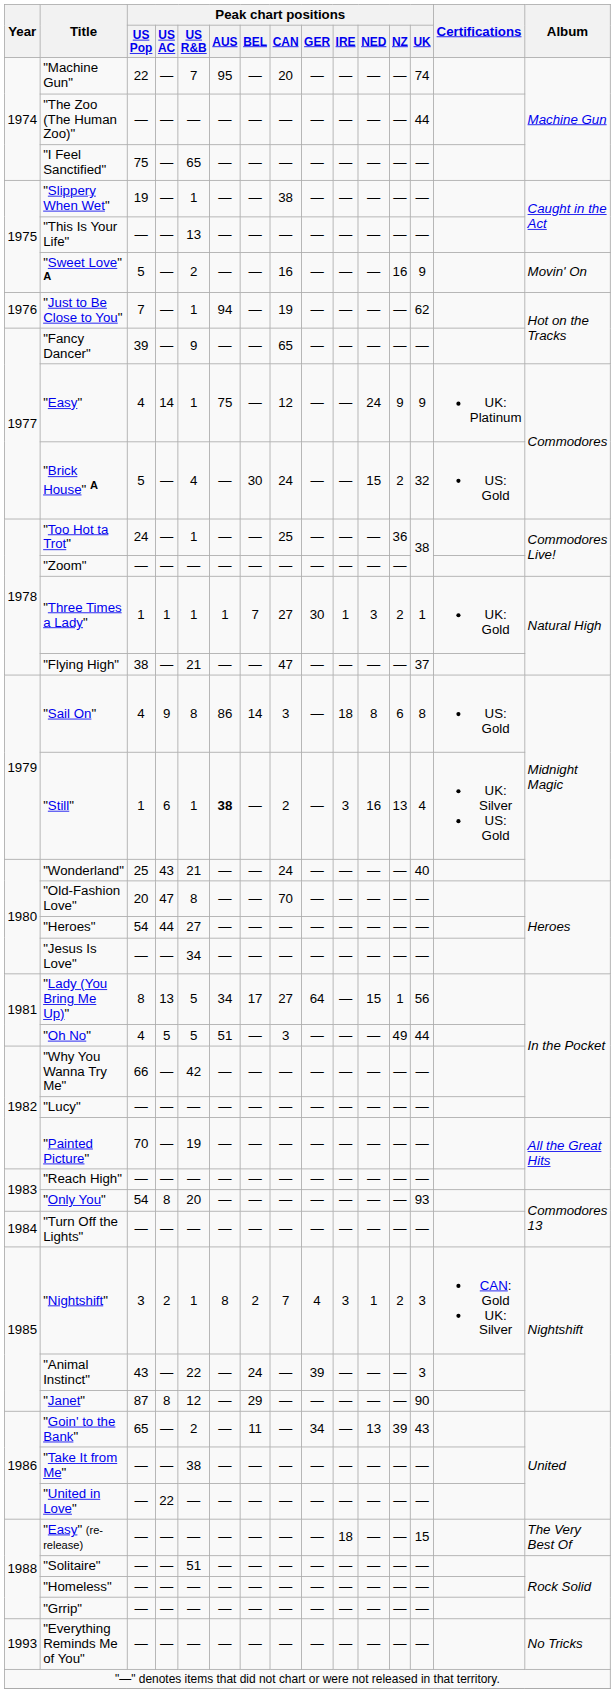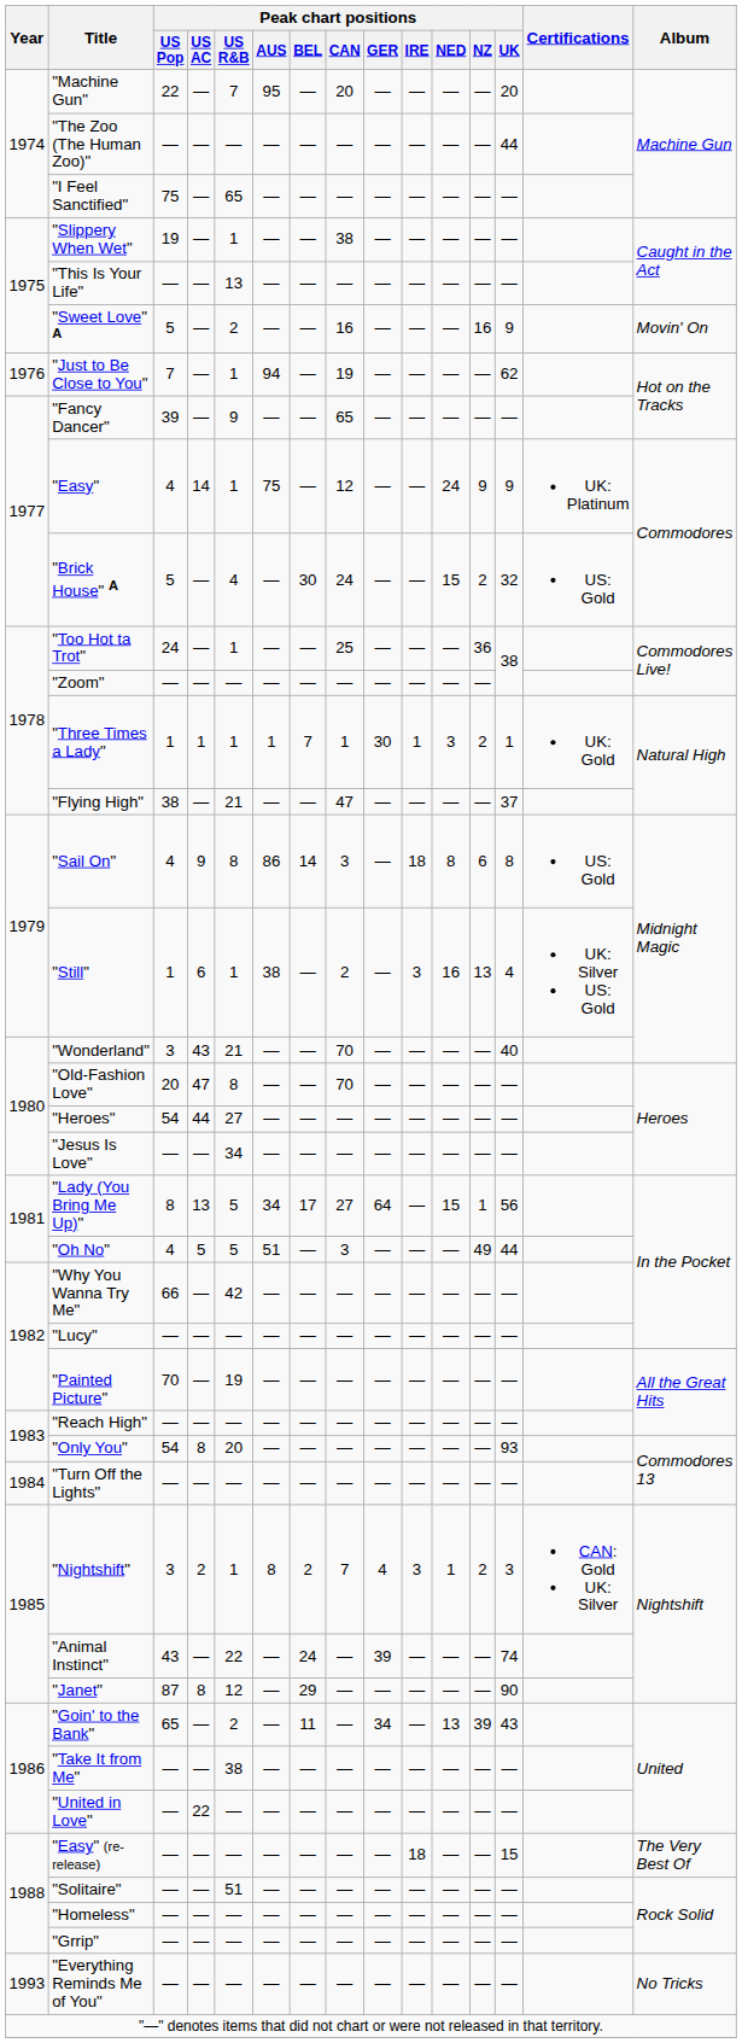"Machine Gun" | Peak chart positions / UK: 74 -> 20
"Three Times a Lady" | Peak chart positions / CAN: 27 -> 1
"Still" | Peak chart positions / AUS: bold -> normal
"Wonderland" | Peak chart positions / US Pop: 25 -> 3
"Wonderland" | Peak chart positions / CAN: 24 -> 70
"Animal Instinct" | Peak chart positions / UK: 3 -> 74
